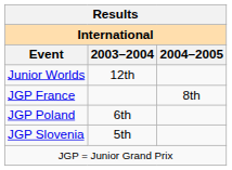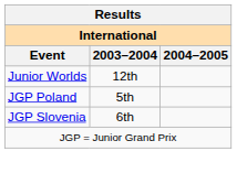- row: JGP France | 8th
JGP Poland | 2003–2004: 6th -> 5th
JGP Slovenia | 2003–2004: 5th -> 6th
